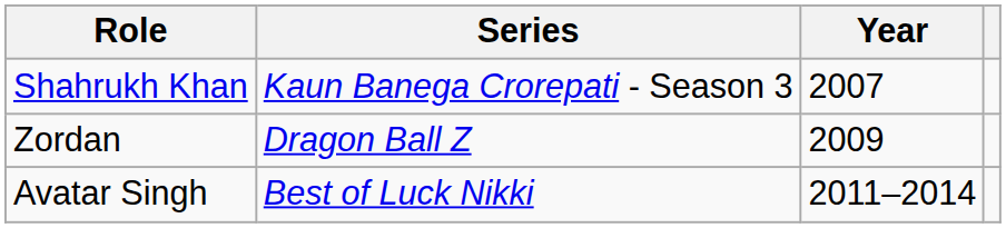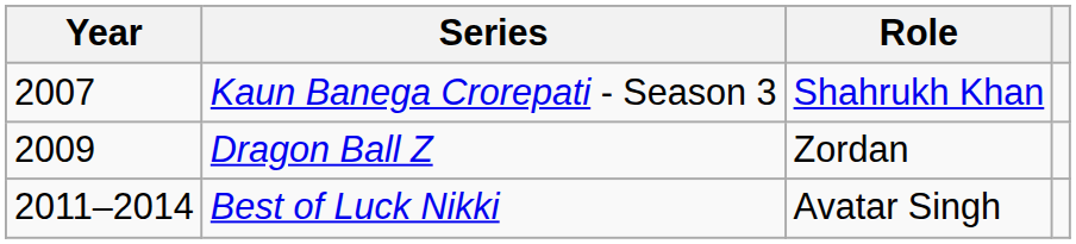columns swapped: Year <-> Role
